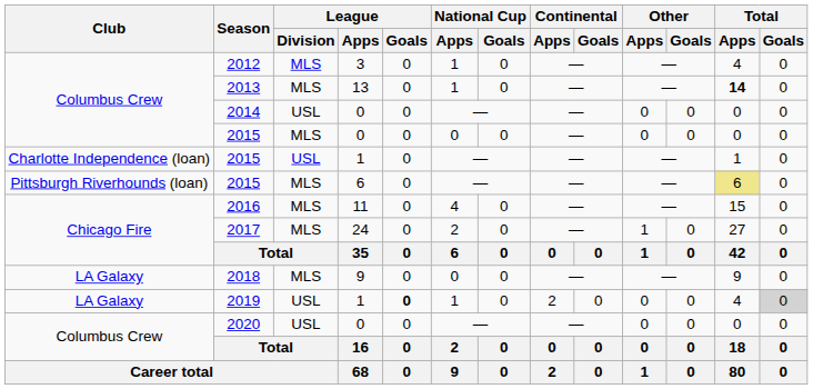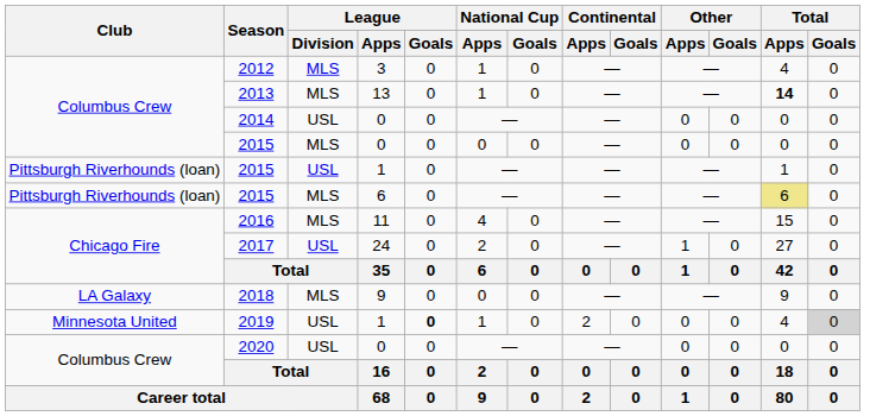2015 / 1 | Club: Charlotte Independence (loan) -> Pittsburgh Riverhounds (loan)
2017 | League / Division: MLS -> USL
2019 | Club: LA Galaxy -> Minnesota United
